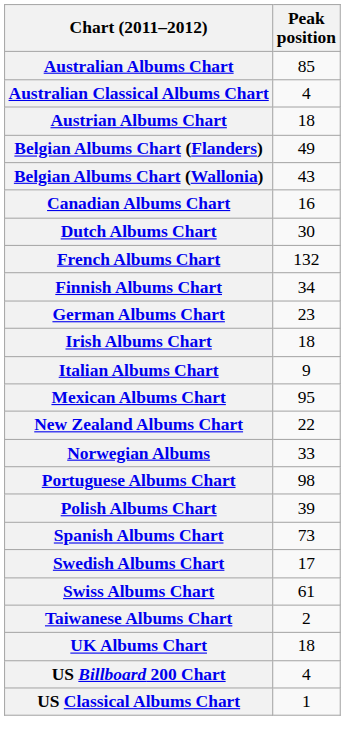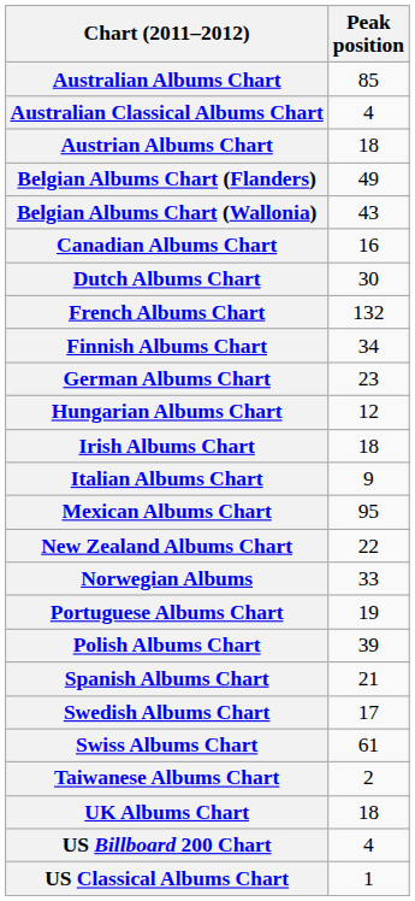+ row: Hungarian Albums Chart | 12
Portuguese Albums Chart | Peak position: 98 -> 19
Spanish Albums Chart | Peak position: 73 -> 21
